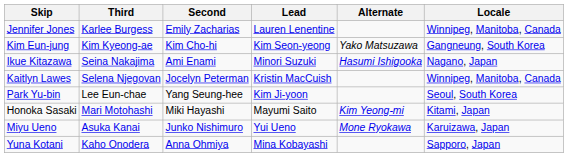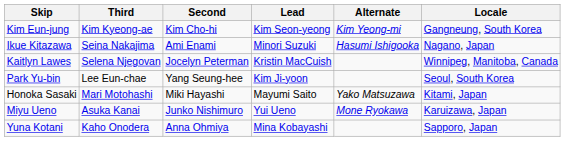- row: Jennifer Jones | Karlee Burgess | Emily Zacharias | Lauren Lenentine | Winnipeg, Manitoba, Canada
Kim Eun-jung | Alternate: Yako Matsuzawa -> Kim Yeong-mi
Honoka Sasaki | Alternate: Kim Yeong-mi -> Yako Matsuzawa
